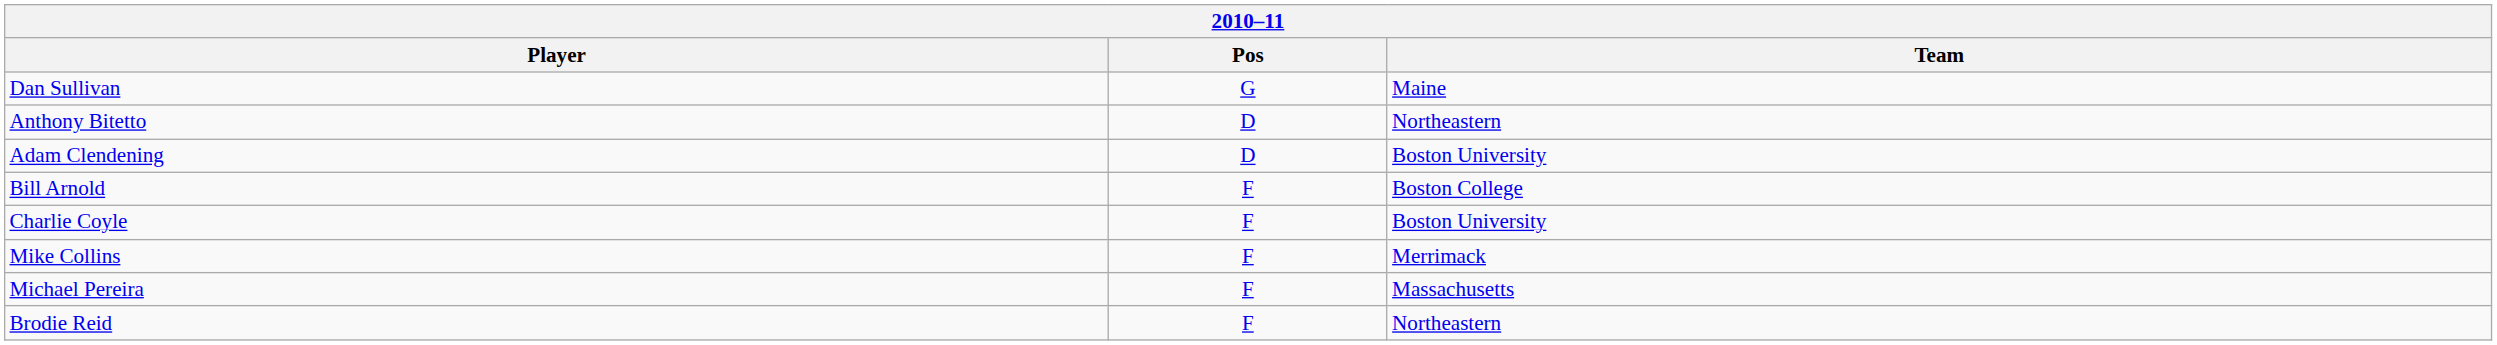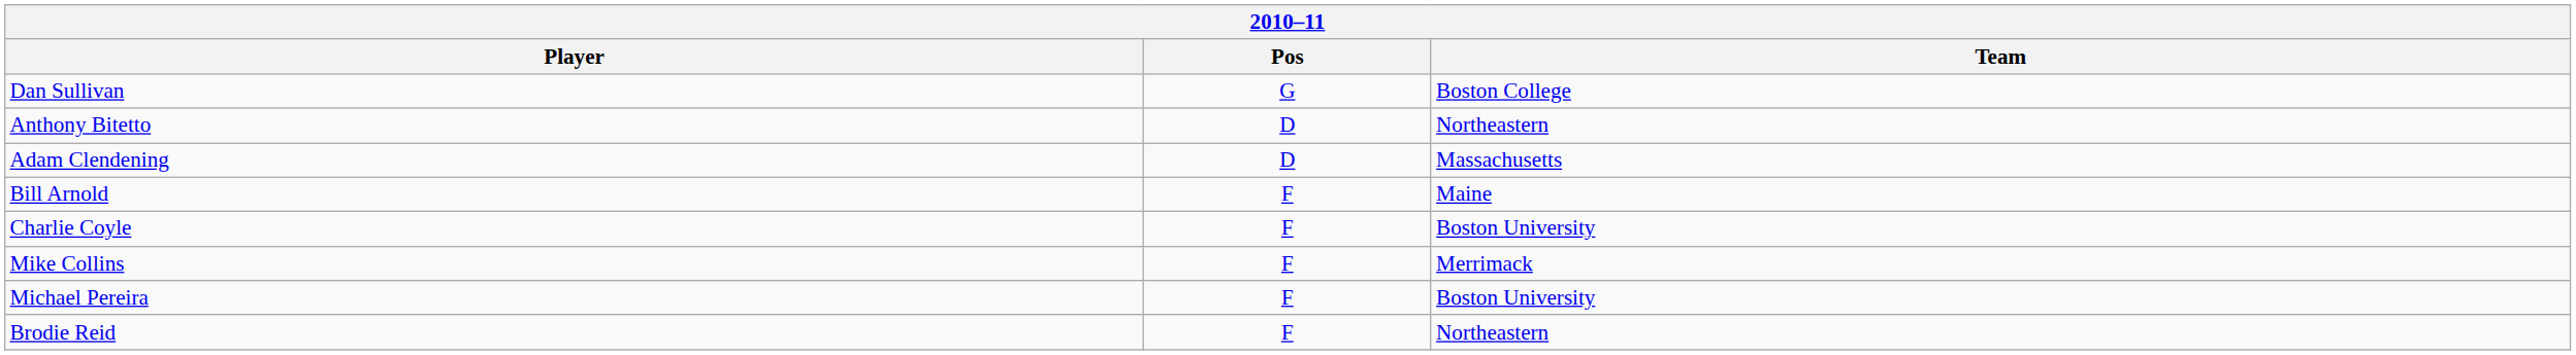Dan Sullivan | Team: Maine -> Boston College
Adam Clendening | Team: Boston University -> Massachusetts
Bill Arnold | Team: Boston College -> Maine
Michael Pereira | Team: Massachusetts -> Boston University
